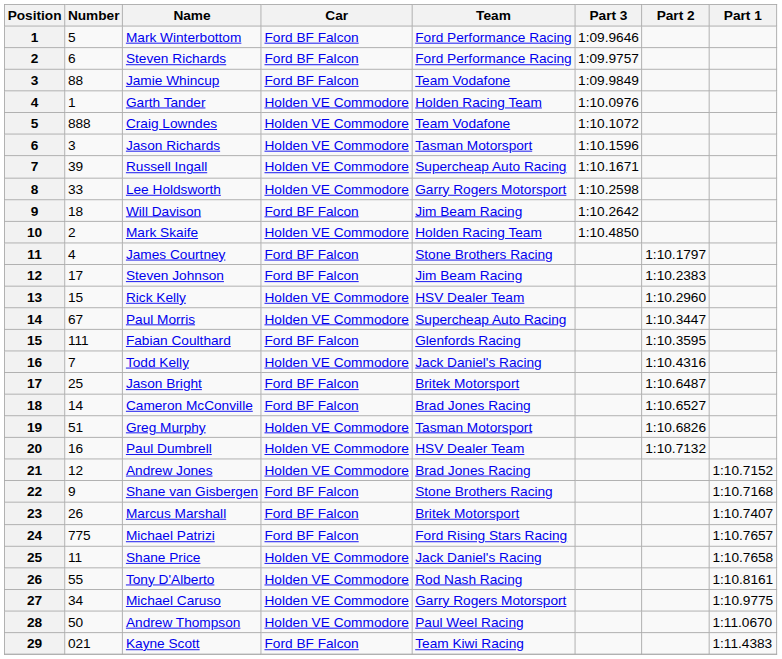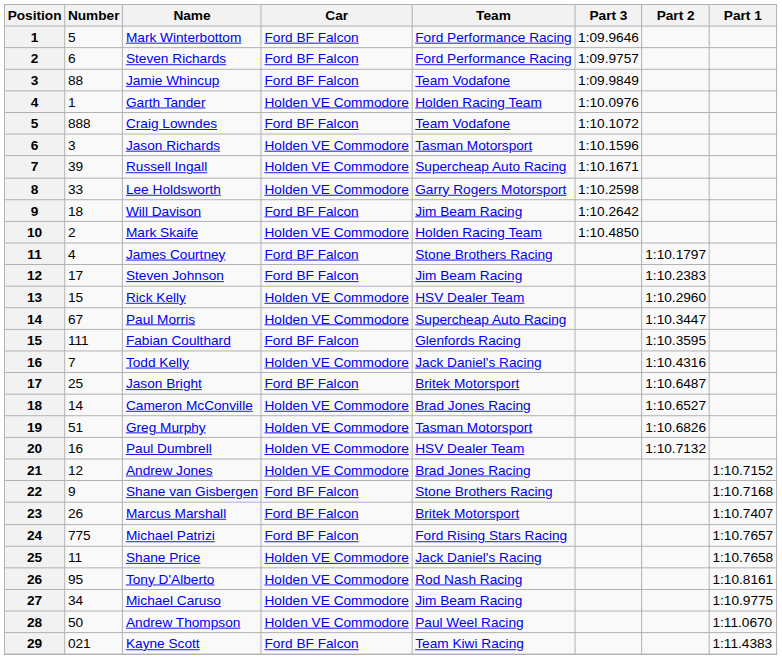Craig Lowndes | Car: Holden VE Commodore -> Ford BF Falcon
Cameron McConville | Car: Ford BF Falcon -> Holden VE Commodore
Tony D'Alberto | Number: 55 -> 95
Michael Caruso | Team: Garry Rogers Motorsport -> Jim Beam Racing
